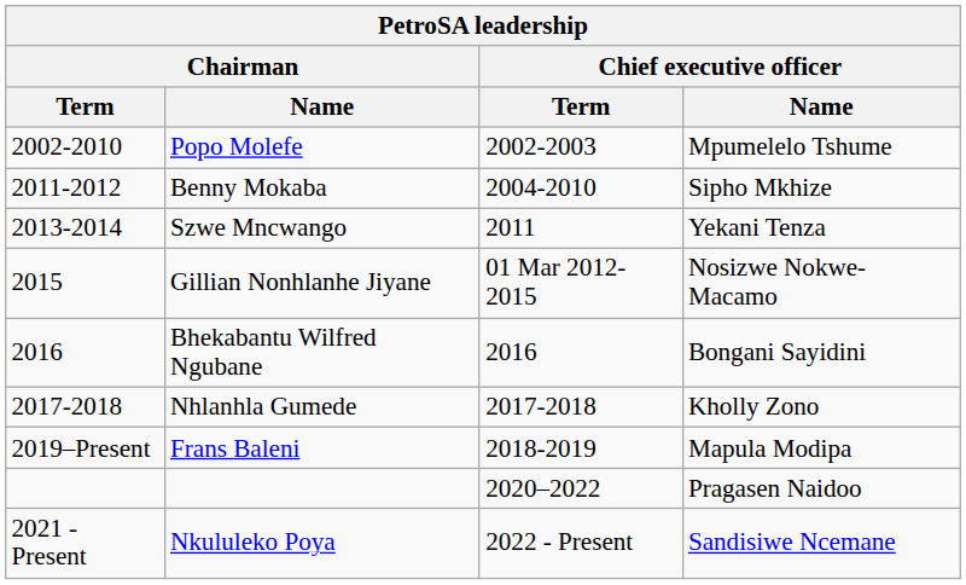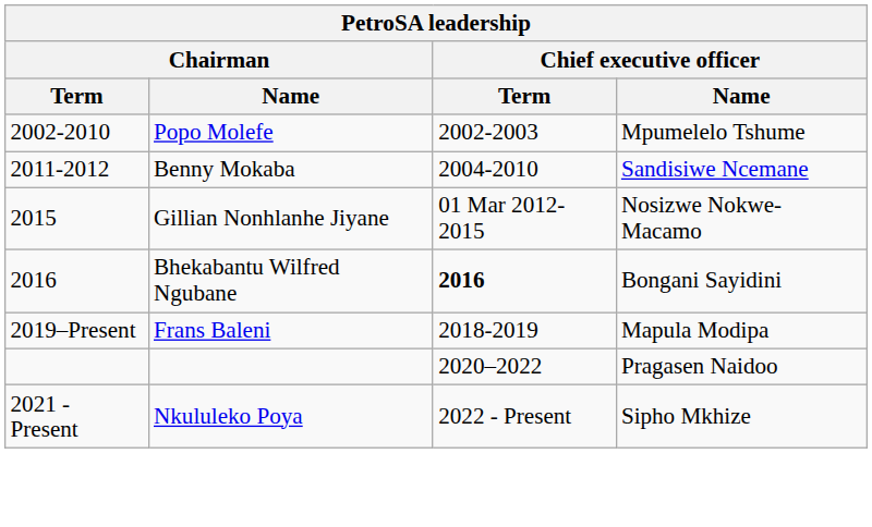Benny Mokaba | Chief executive officer / Name: Sipho Mkhize -> Sandisiwe Ncemane
- row: 2013-2014 | Szwe Mncwango | 2011 | Yekani Tenza
Bhekabantu Wilfred Ngubane | Chief executive officer / Term: normal -> bold
- row: 2017-2018 | Nhlanhla Gumede | 2017-2018 | Kholly Zono
Nkululeko Poya | Chief executive officer / Name: Sandisiwe Ncemane -> Sipho Mkhize
